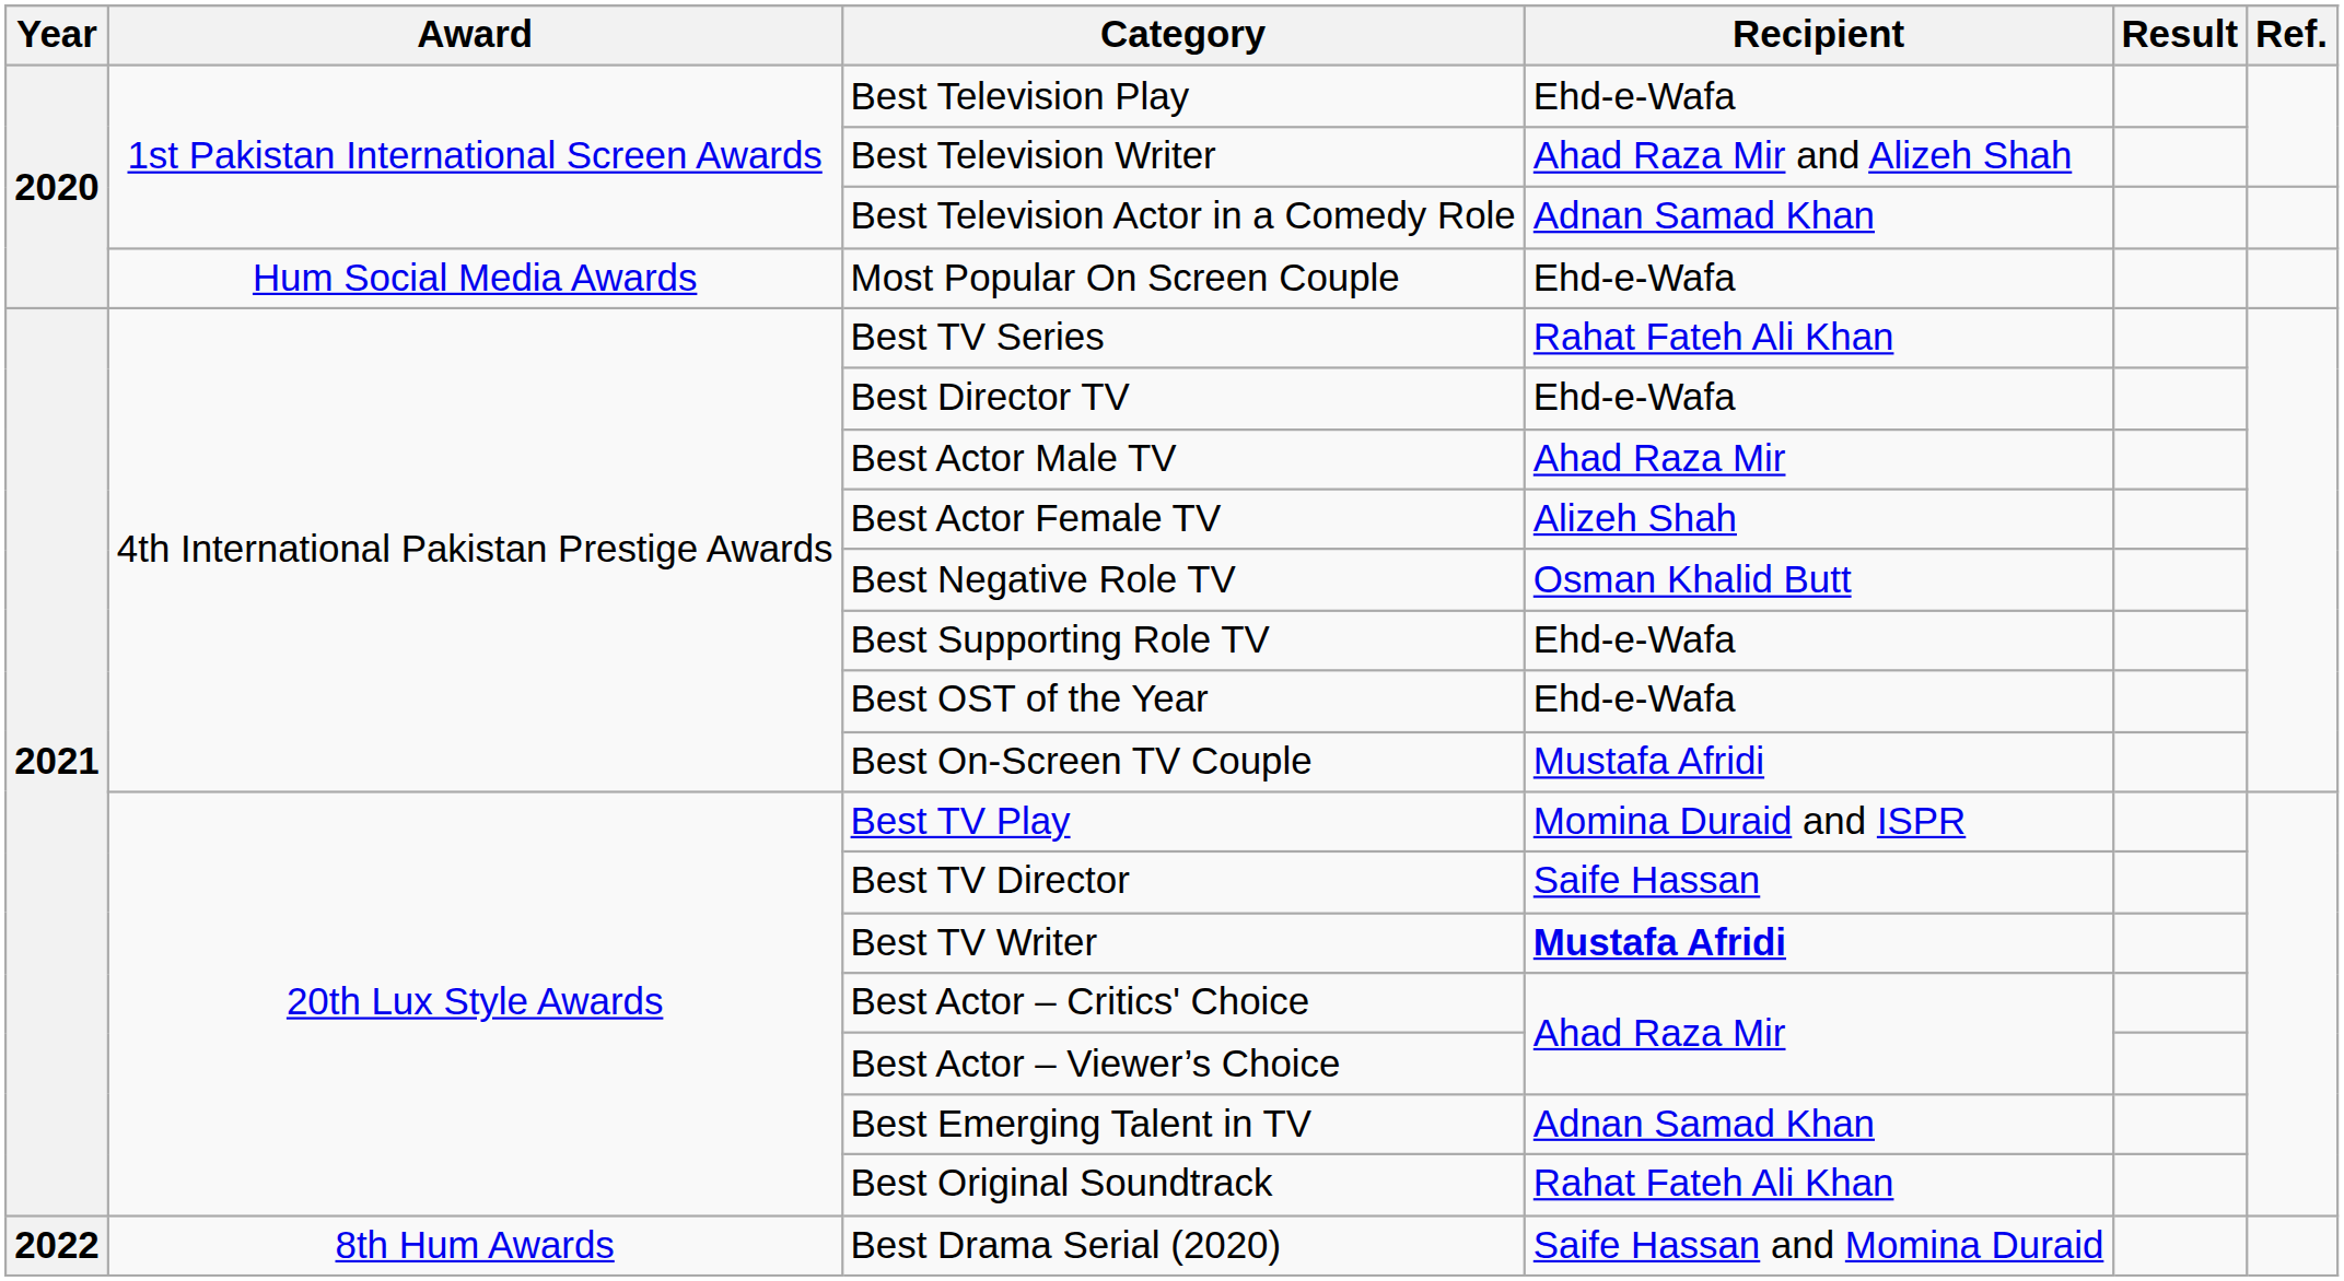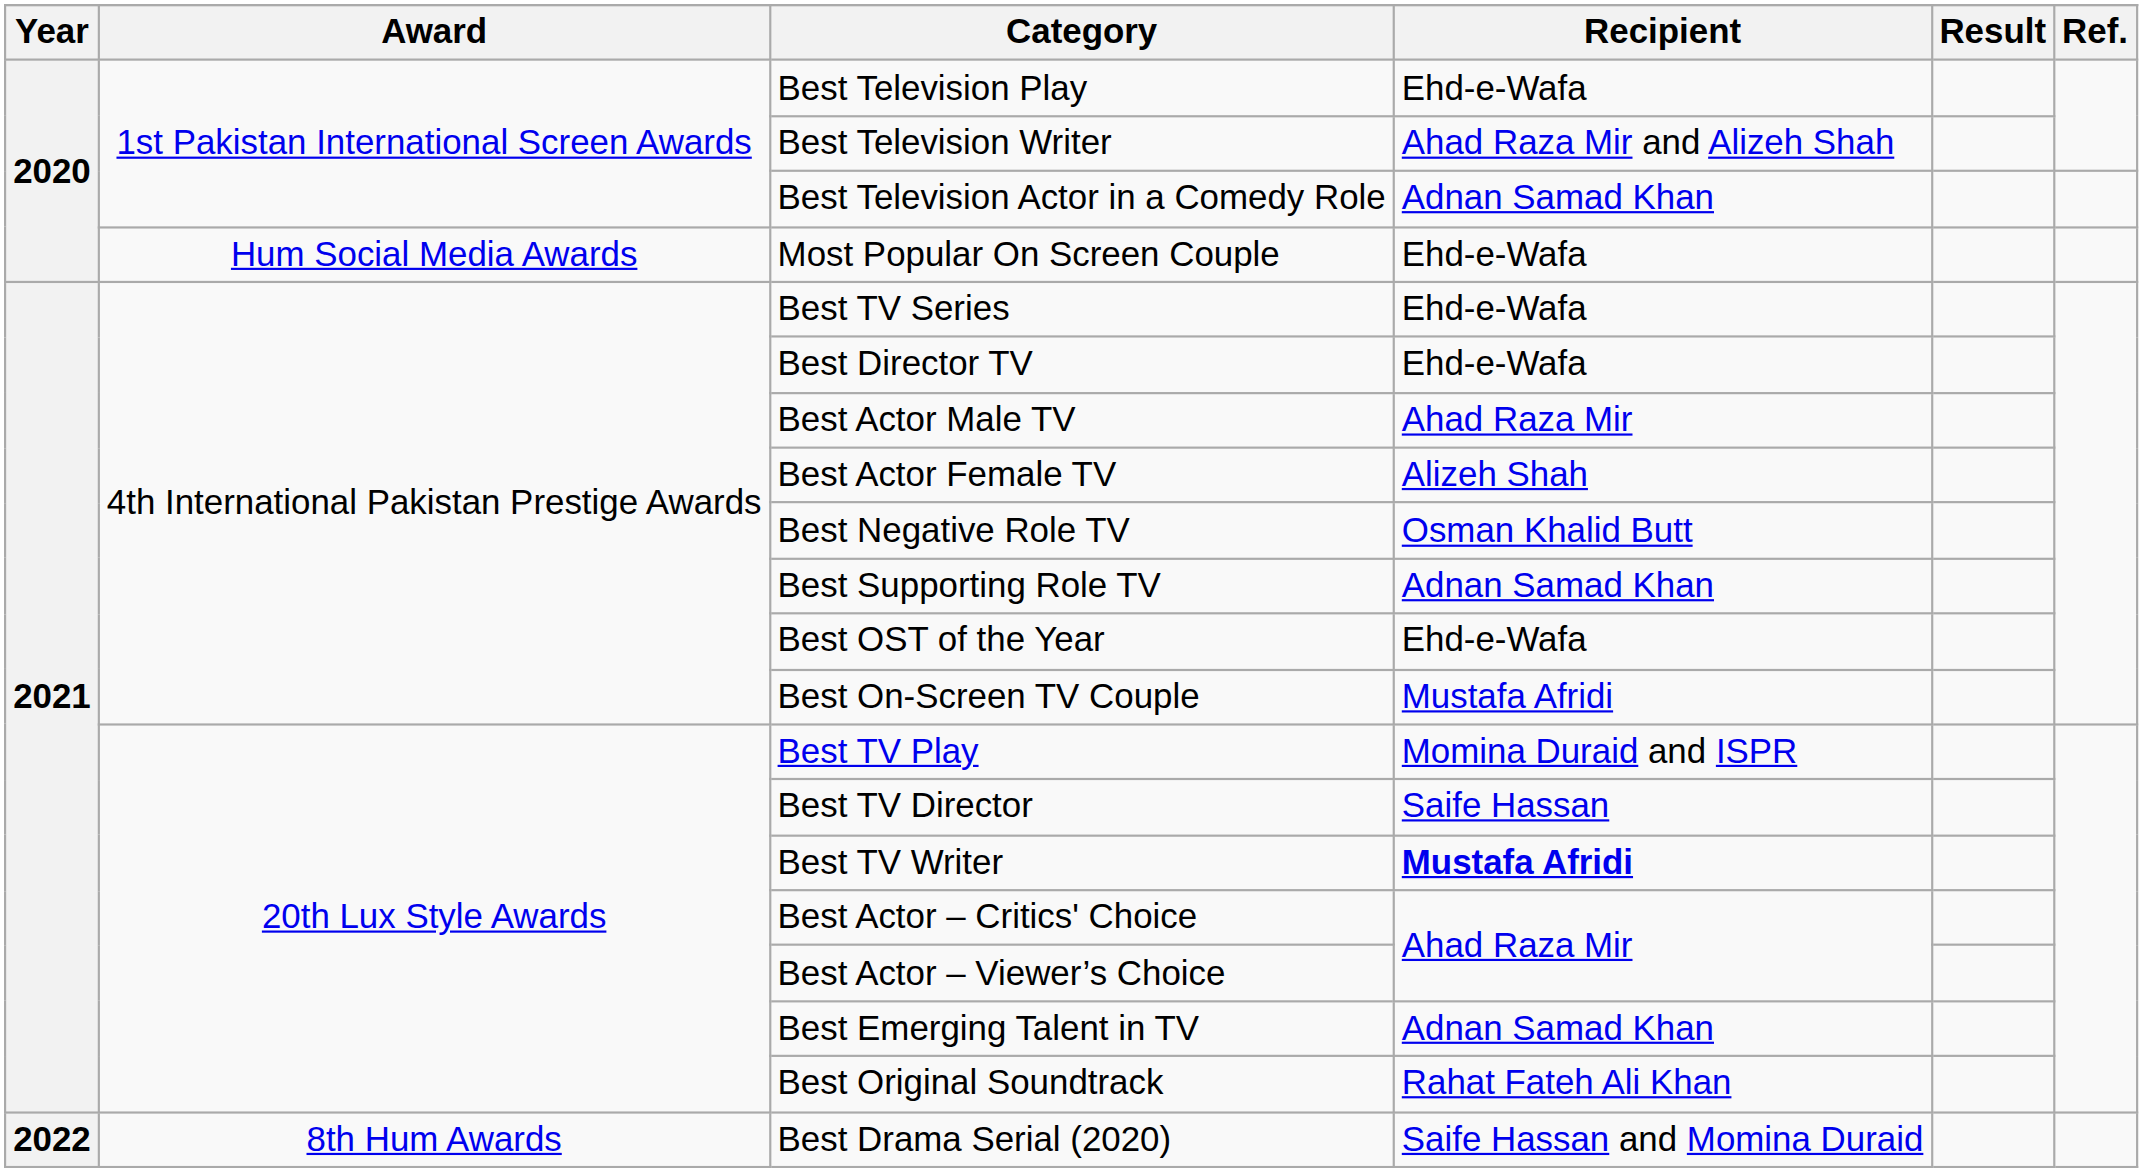Best TV Series | Recipient: Rahat Fateh Ali Khan -> Ehd-e-Wafa
Best Supporting Role TV | Recipient: Ehd-e-Wafa -> Adnan Samad Khan
